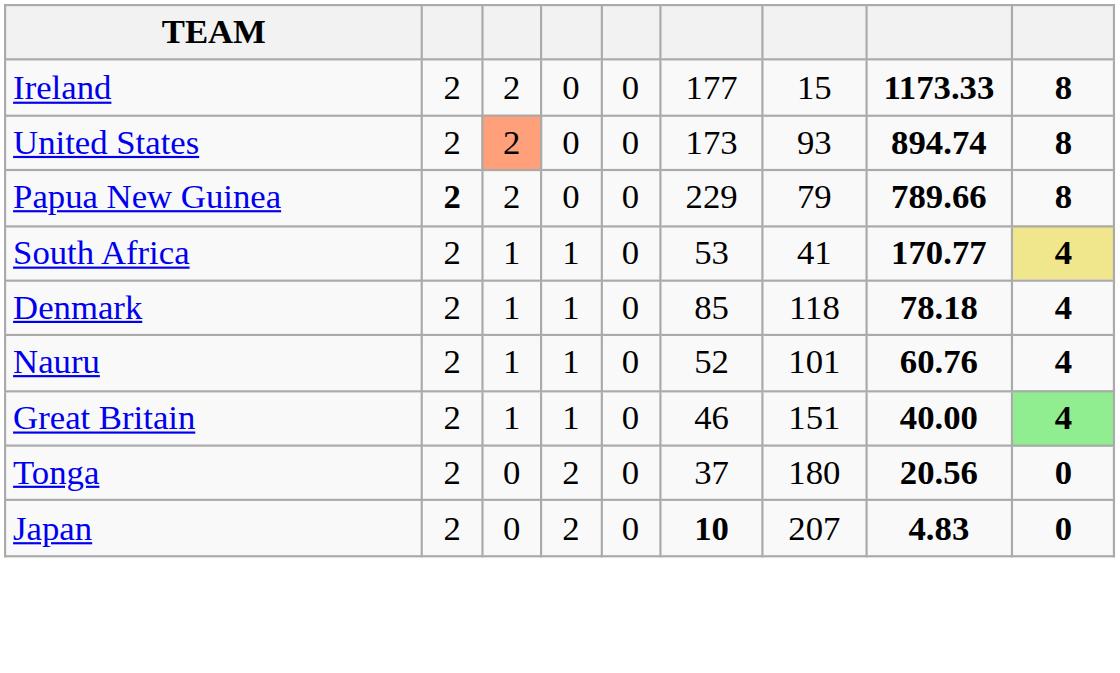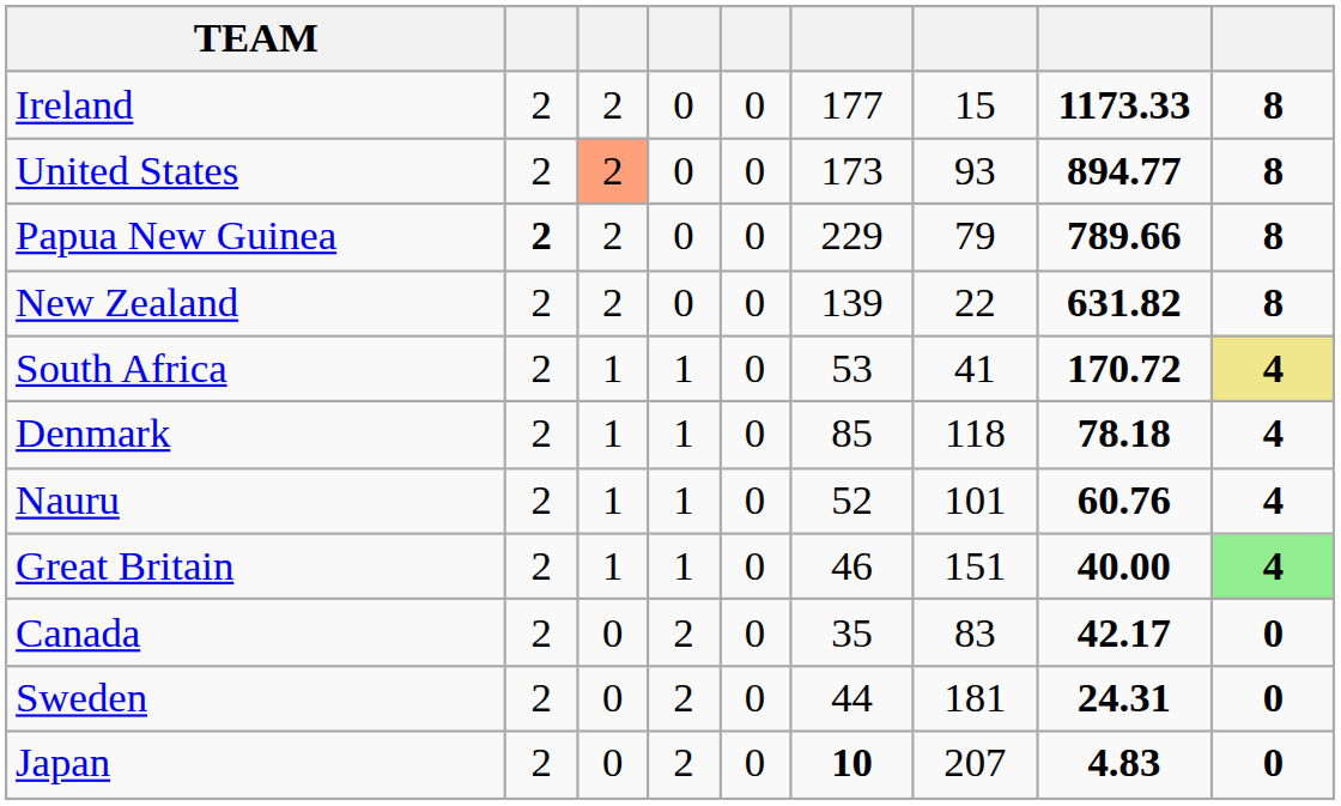United States | column 8: 894.74 -> 894.77
+ row: New Zealand | 2 | 2 | 0 | 0 | 139 | 22 | 631.82 | 8
South Africa | column 8: 170.77 -> 170.72
+ row: Canada | 2 | 0 | 2 | 0 | 35 | 83 | 42.17 | 0
+ row: Sweden | 2 | 0 | 2 | 0 | 44 | 181 | 24.31 | 0
- row: Tonga | 2 | 0 | 2 | 0 | 37 | 180 | 20.56 | 0
